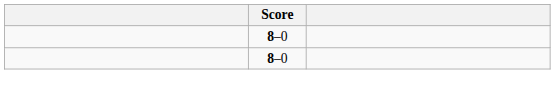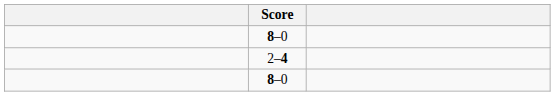+ row: 2–4
